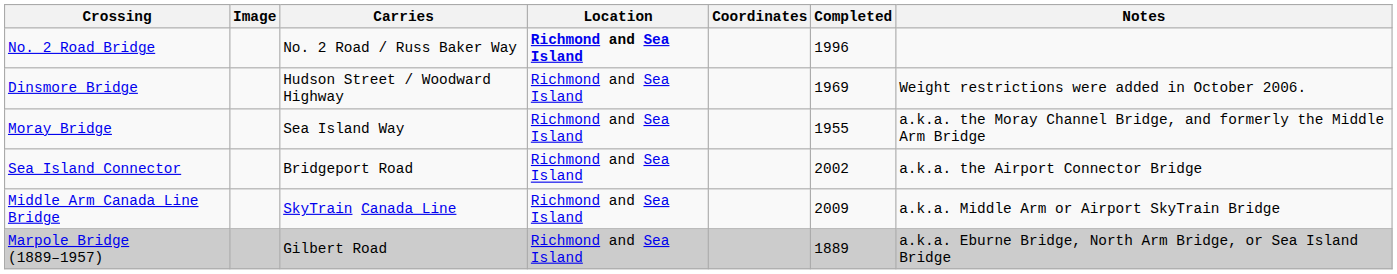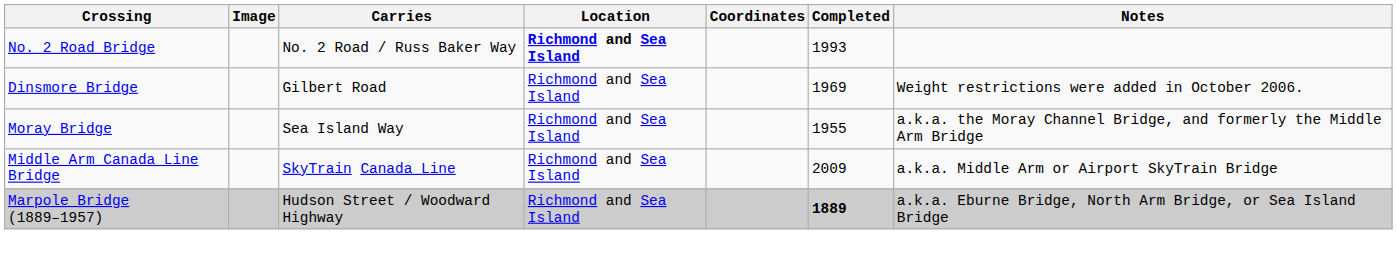No. 2 Road Bridge | Completed: 1996 -> 1993
Dinsmore Bridge | Carries: Hudson Street / Woodward Highway -> Gilbert Road
- row: Sea Island Connector | Bridgeport Road | Richmond and Sea Island | 2002 | a.k.a. the Airport Connector Bridge
Marpole Bridge (1889–1957) | Carries: Gilbert Road -> Hudson Street / Woodward Highway
Marpole Bridge (1889–1957) | Completed: normal -> bold
